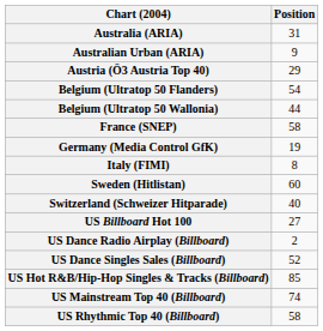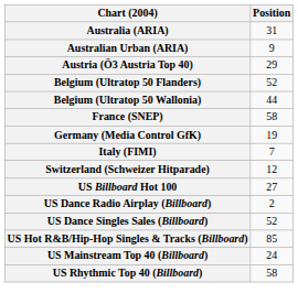Belgium (Ultratop 50 Flanders) | Position: 54 -> 52
Italy (FIMI) | Position: 8 -> 7
- row: Sweden (Hitlistan) | 60
Switzerland (Schweizer Hitparade) | Position: 40 -> 12
US Mainstream Top 40 (Billboard) | Position: 74 -> 24
